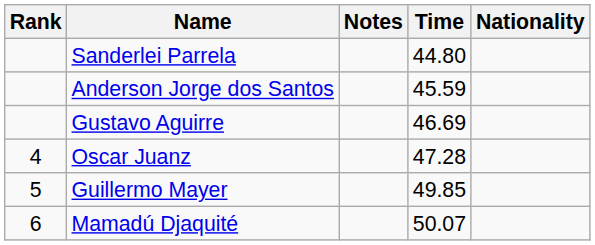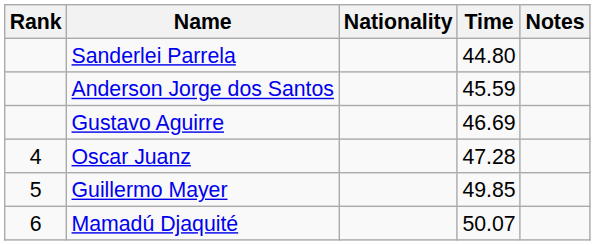columns swapped: Nationality <-> Notes
